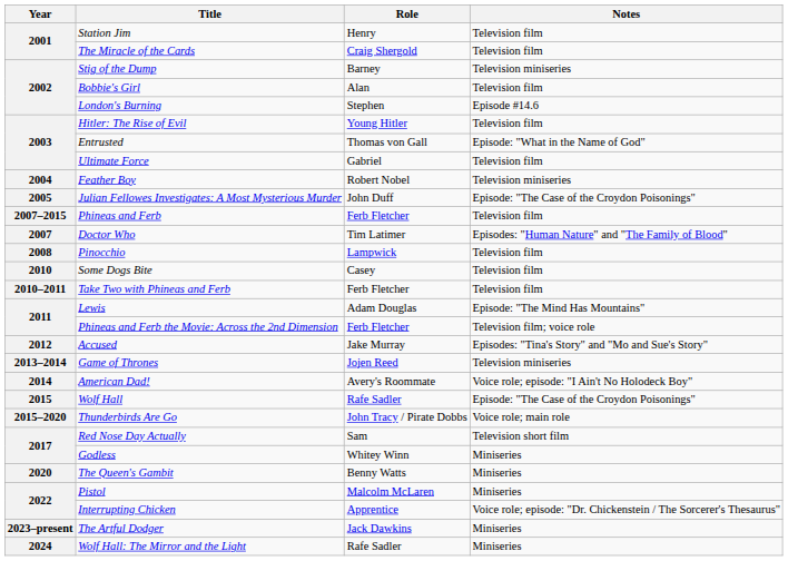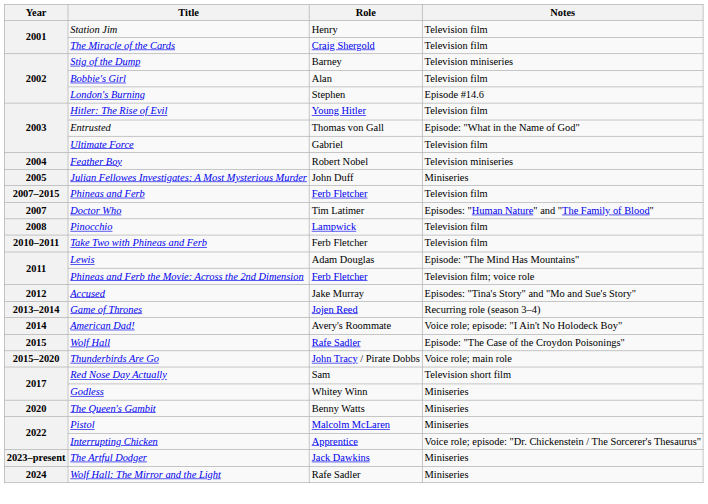Julian Fellowes Investigates: A Most Mysterious Murder | Notes: Episode: "The Case of the Croydon Poisonings" -> Miniseries
- row: 2010 | Some Dogs Bite | Casey | Television film
Game of Thrones | Notes: Television miniseries -> Recurring role (season 3–4)
